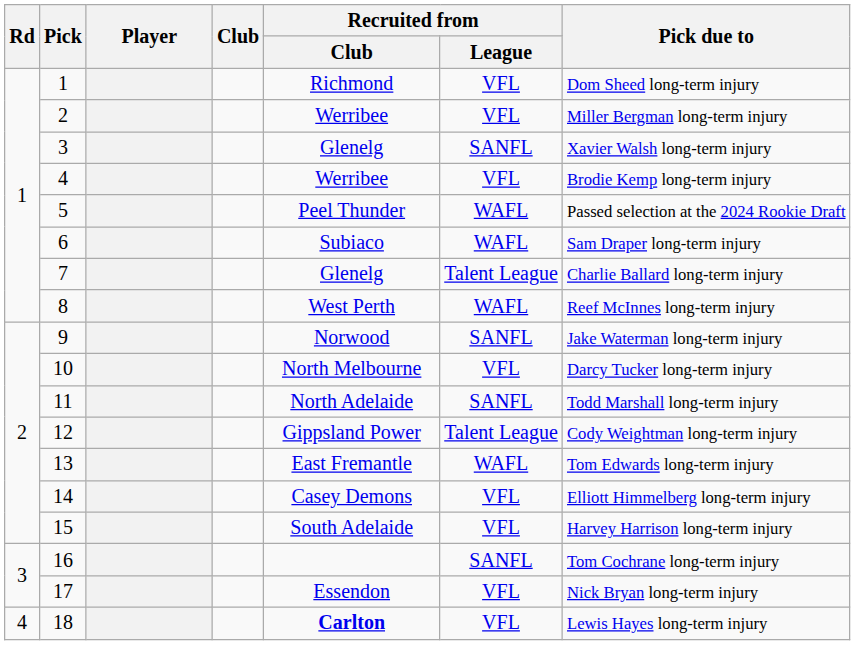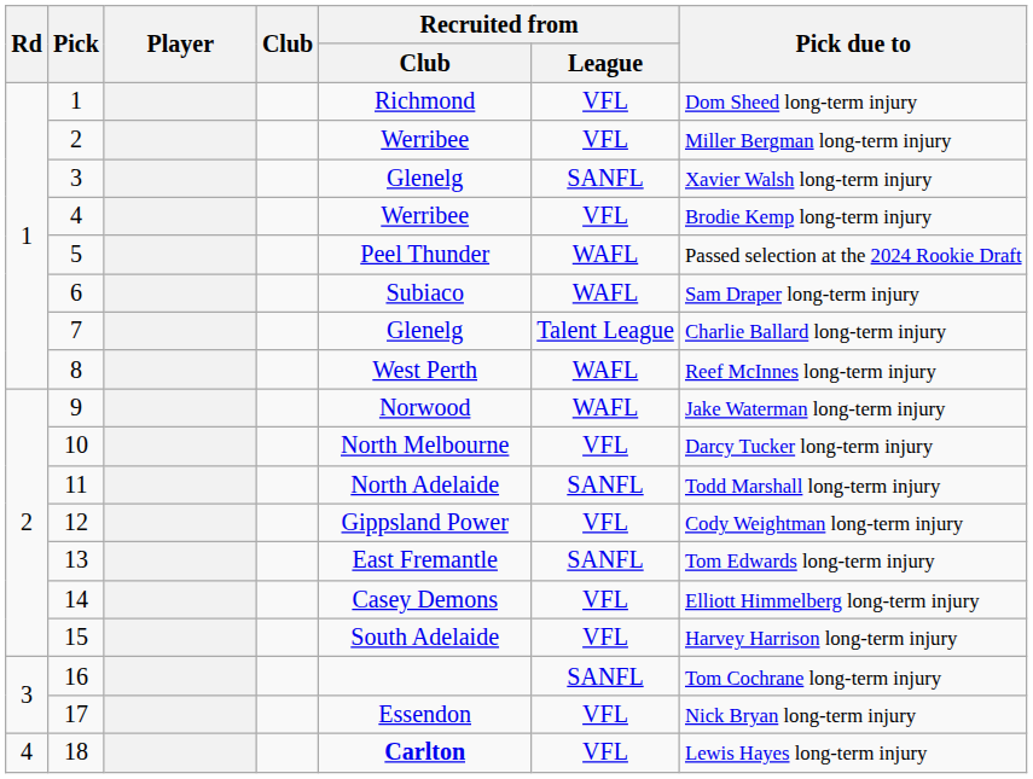9 | Recruited from / League: SANFL -> WAFL
12 | Recruited from / League: Talent League -> VFL
13 | Recruited from / League: WAFL -> SANFL
